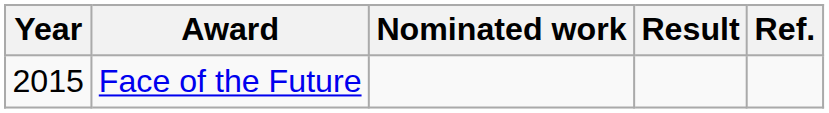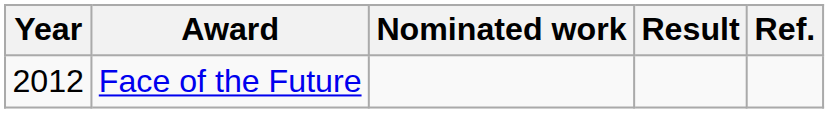Face of the Future | Year: 2015 -> 2012
